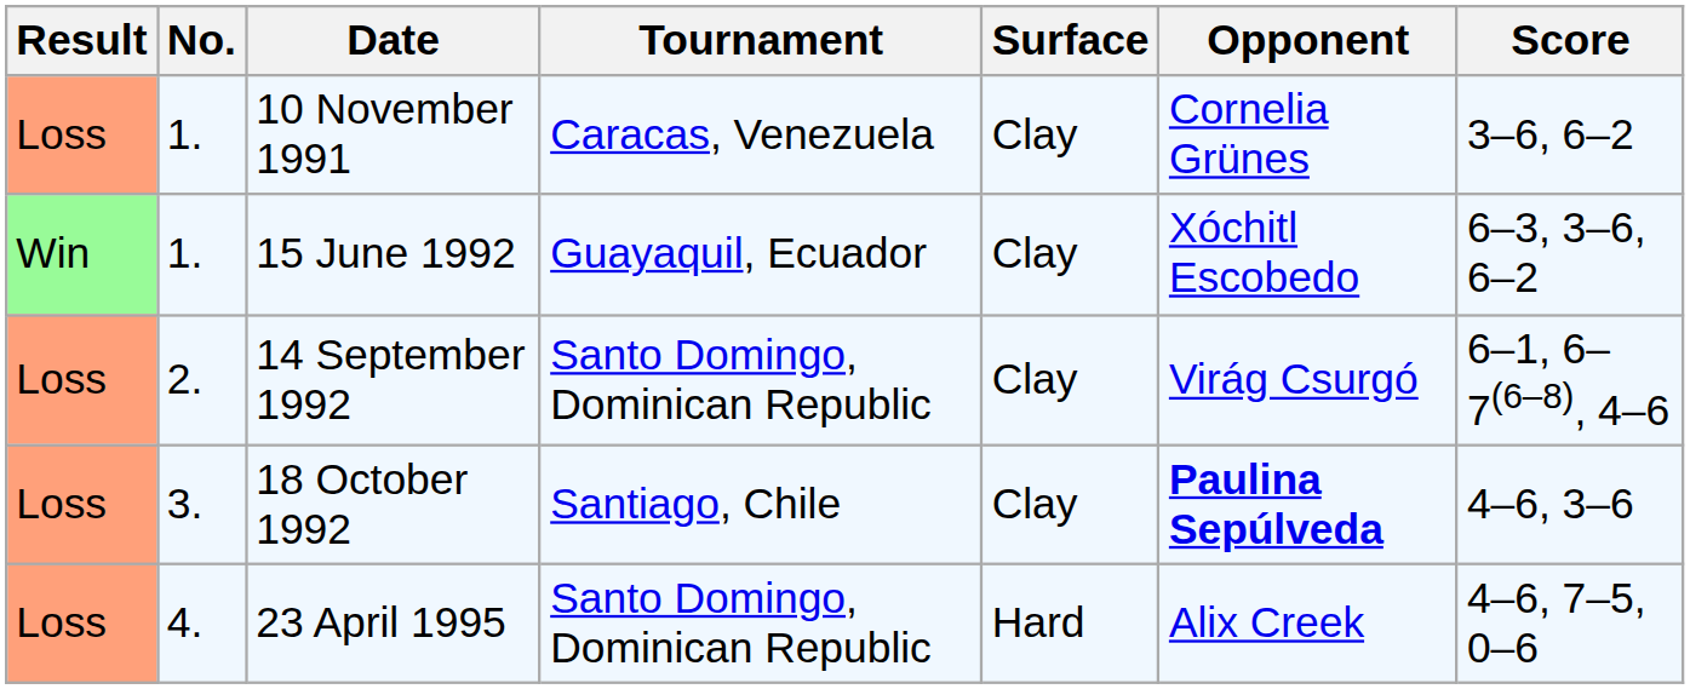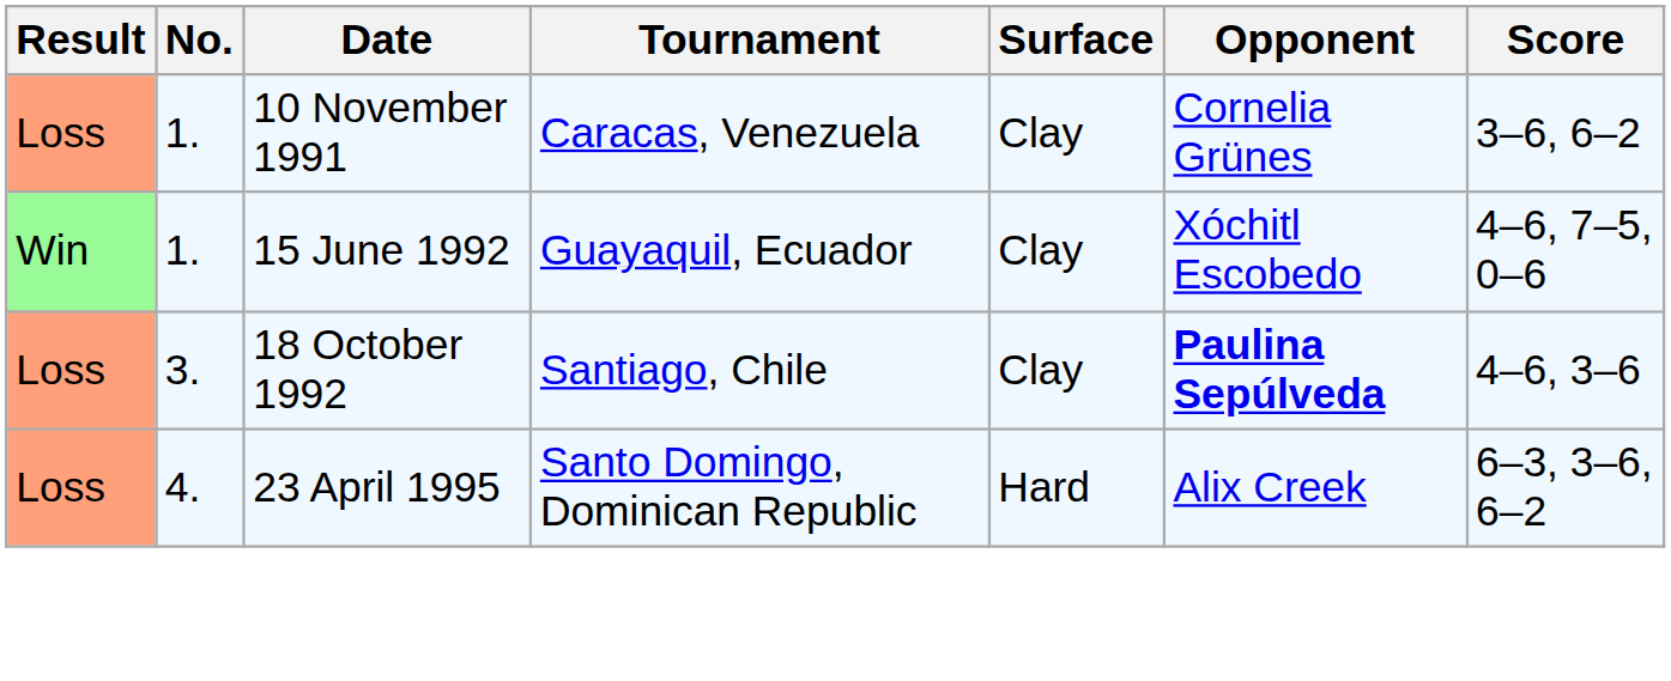15 June 1992 | Score: 6–3, 3–6, 6–2 -> 4–6, 7–5, 0–6
- row: Loss | 2. | 14 September 1992 | Santo Domingo, Dominican Republic | Clay | Virág Csurgó | 6–1, 6–7(6–8), 4–6
23 April 1995 | Score: 4–6, 7–5, 0–6 -> 6–3, 3–6, 6–2
